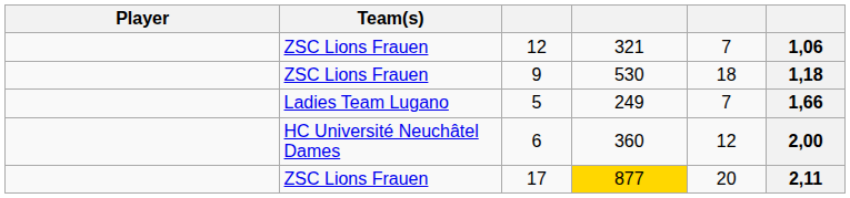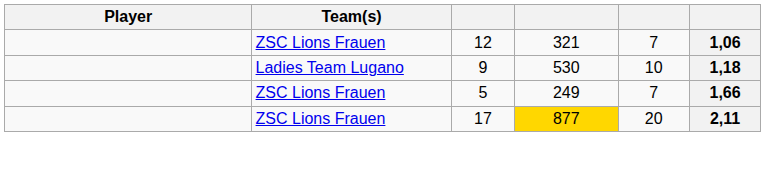9 | Team(s): ZSC Lions Frauen -> Ladies Team Lugano
9 | column 5: 18 -> 10
5 | Team(s): Ladies Team Lugano -> ZSC Lions Frauen
- row: HC Université Neuchâtel Dames | 6 | 360 | 12 | 2,00
